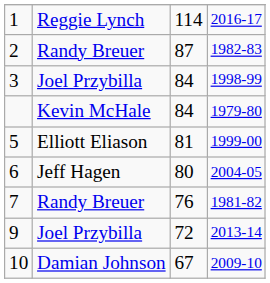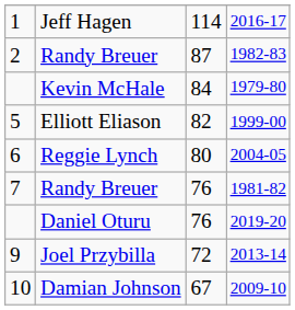2016-17 | column 2: Reggie Lynch -> Jeff Hagen
- row: 3 | Joel Przybilla | 84 | 1998-99
1999-00 | column 3: 81 -> 82
2004-05 | column 2: Jeff Hagen -> Reggie Lynch
+ row: Daniel Oturu | 76 | 2019-20
